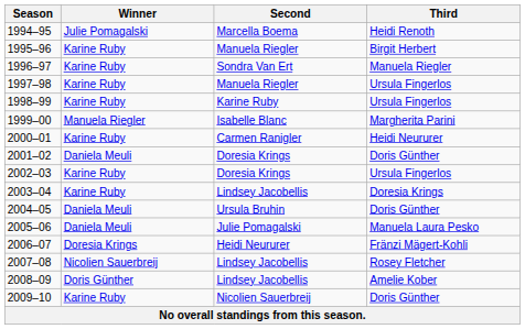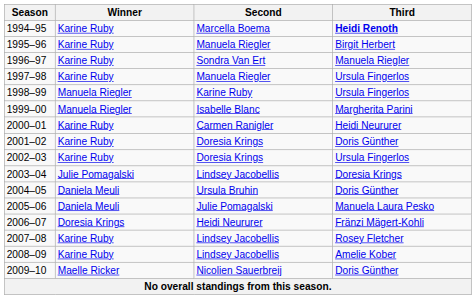1994–95 | Winner: Julie Pomagalski -> Karine Ruby
1994–95 | Third: normal -> bold
1998–99 | Winner: Karine Ruby -> Manuela Riegler
2001–02 | Winner: Daniela Meuli -> Karine Ruby
2003–04 | Winner: Karine Ruby -> Julie Pomagalski
2007–08 | Winner: Nicolien Sauerbreij -> Karine Ruby
2008–09 | Winner: Doris Günther -> Karine Ruby
2009–10 | Winner: Karine Ruby -> Maelle Ricker
